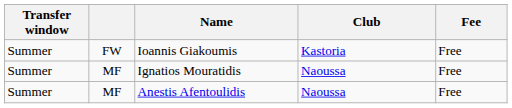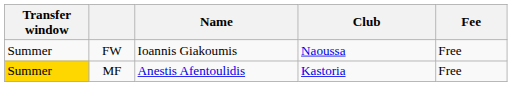Ioannis Giakoumis | Club: Kastoria -> Naoussa
- row: Summer | MF | Ignatios Mouratidis | Naoussa | Free
Anestis Afentoulidis | Transfer window: no background -> gold background
Anestis Afentoulidis | Club: Naoussa -> Kastoria
